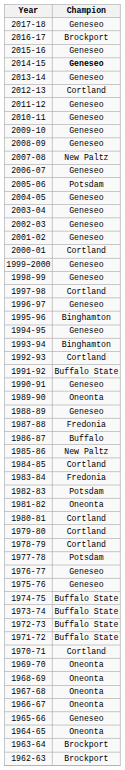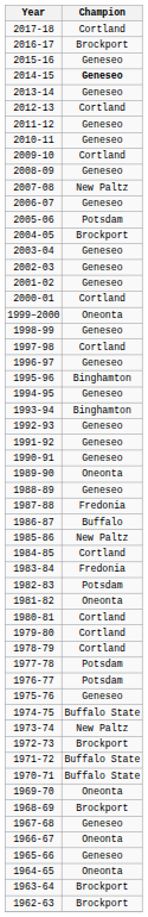2017-18 | Champion: Geneseo -> Cortland
2009-10 | Champion: Geneseo -> Cortland
2004-05 | Champion: Geneseo -> Brockport
1999–2000 | Champion: Geneseo -> Oneonta
1992-93 | Champion: Cortland -> Geneseo
1991-92 | Champion: Buffalo State -> Geneseo
1976-77 | Champion: Geneseo -> Potsdam
1973-74 | Champion: Buffalo State -> New Paltz
1972-73 | Champion: Buffalo State -> Brockport
1970-71 | Champion: Cortland -> Buffalo State
1968-69 | Champion: Oneonta -> Brockport
1967-68 | Champion: Oneonta -> Geneseo
